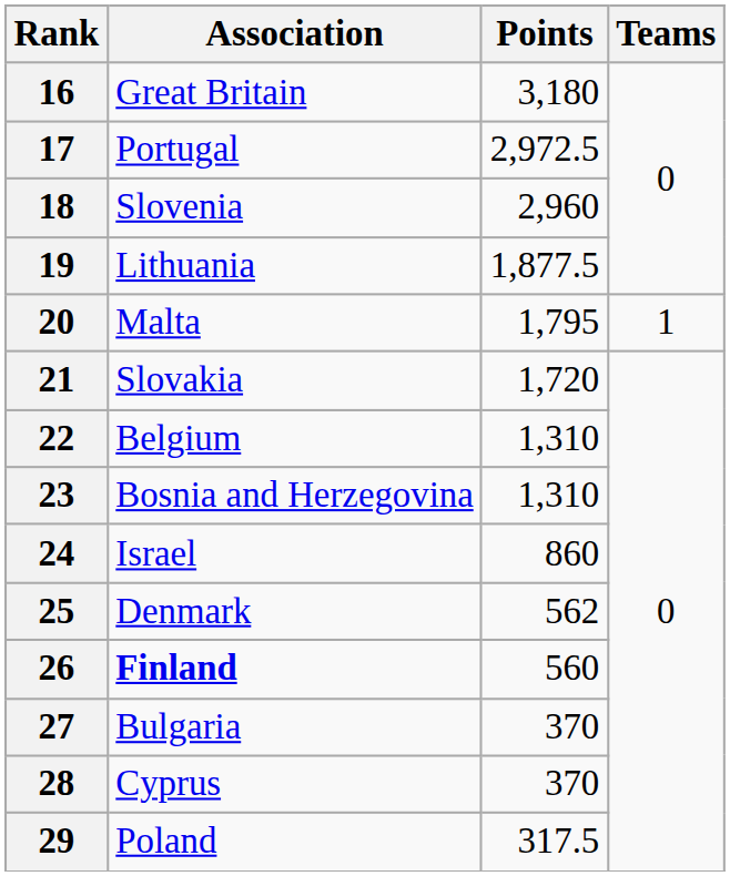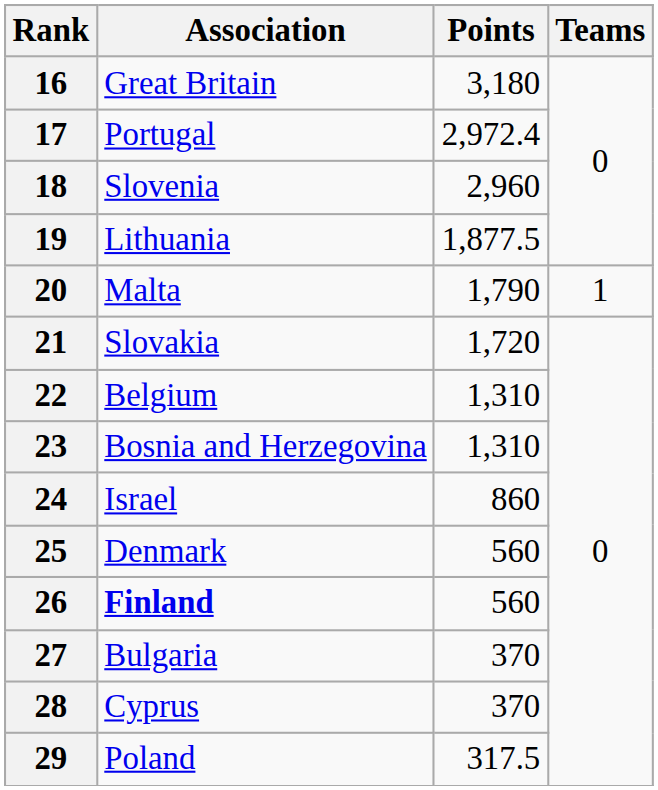17 | Points: 2,972.5 -> 2,972.4
20 | Points: 1,795 -> 1,790
25 | Points: 562 -> 560
